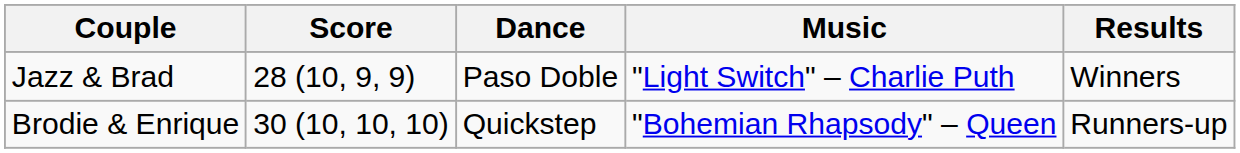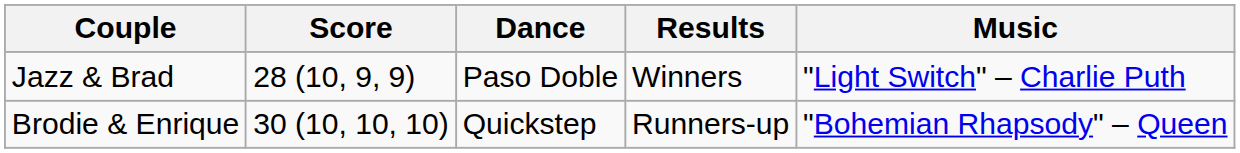columns swapped: Music <-> Results
